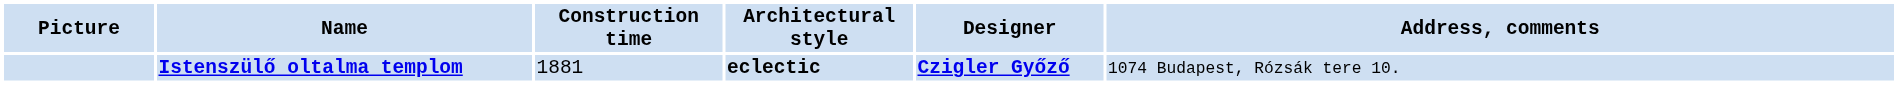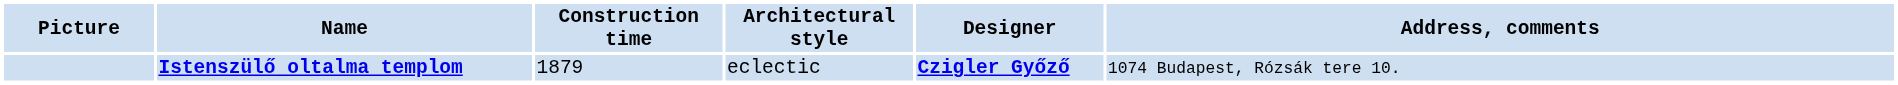Istenszülő oltalma templom | Construction time: 1881 -> 1879
Istenszülő oltalma templom | Architectural style: bold -> normal
